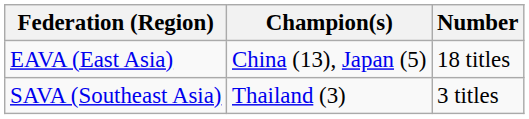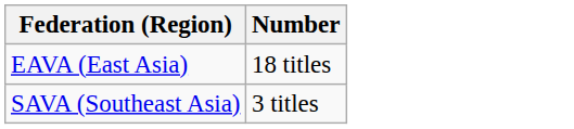- column: Champion(s) | China (13), Japan (5) | Thailand (3)
